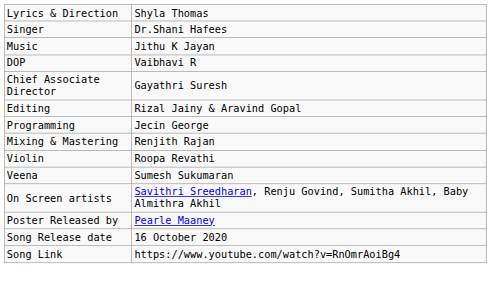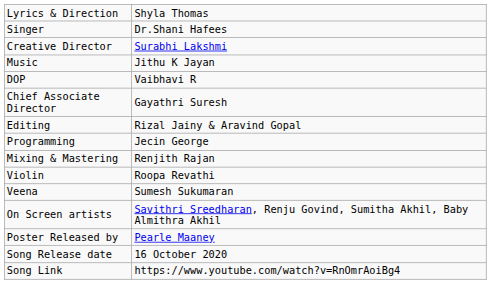+ row: Creative Director | Surabhi Lakshmi
